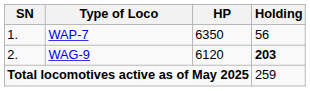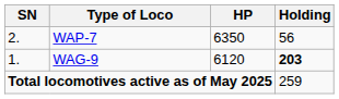WAP-7 | SN: 1. -> 2.
WAG-9 | SN: 2. -> 1.
